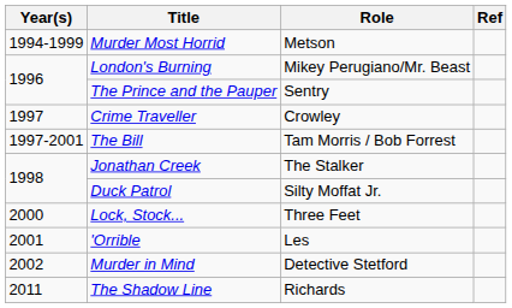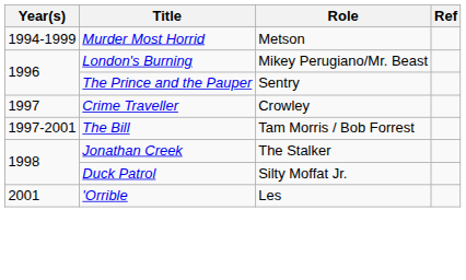- row: 2000 | Lock, Stock... | Three Feet
- row: 2002 | Murder in Mind | Detective Stetford
- row: 2011 | The Shadow Line | Richards
